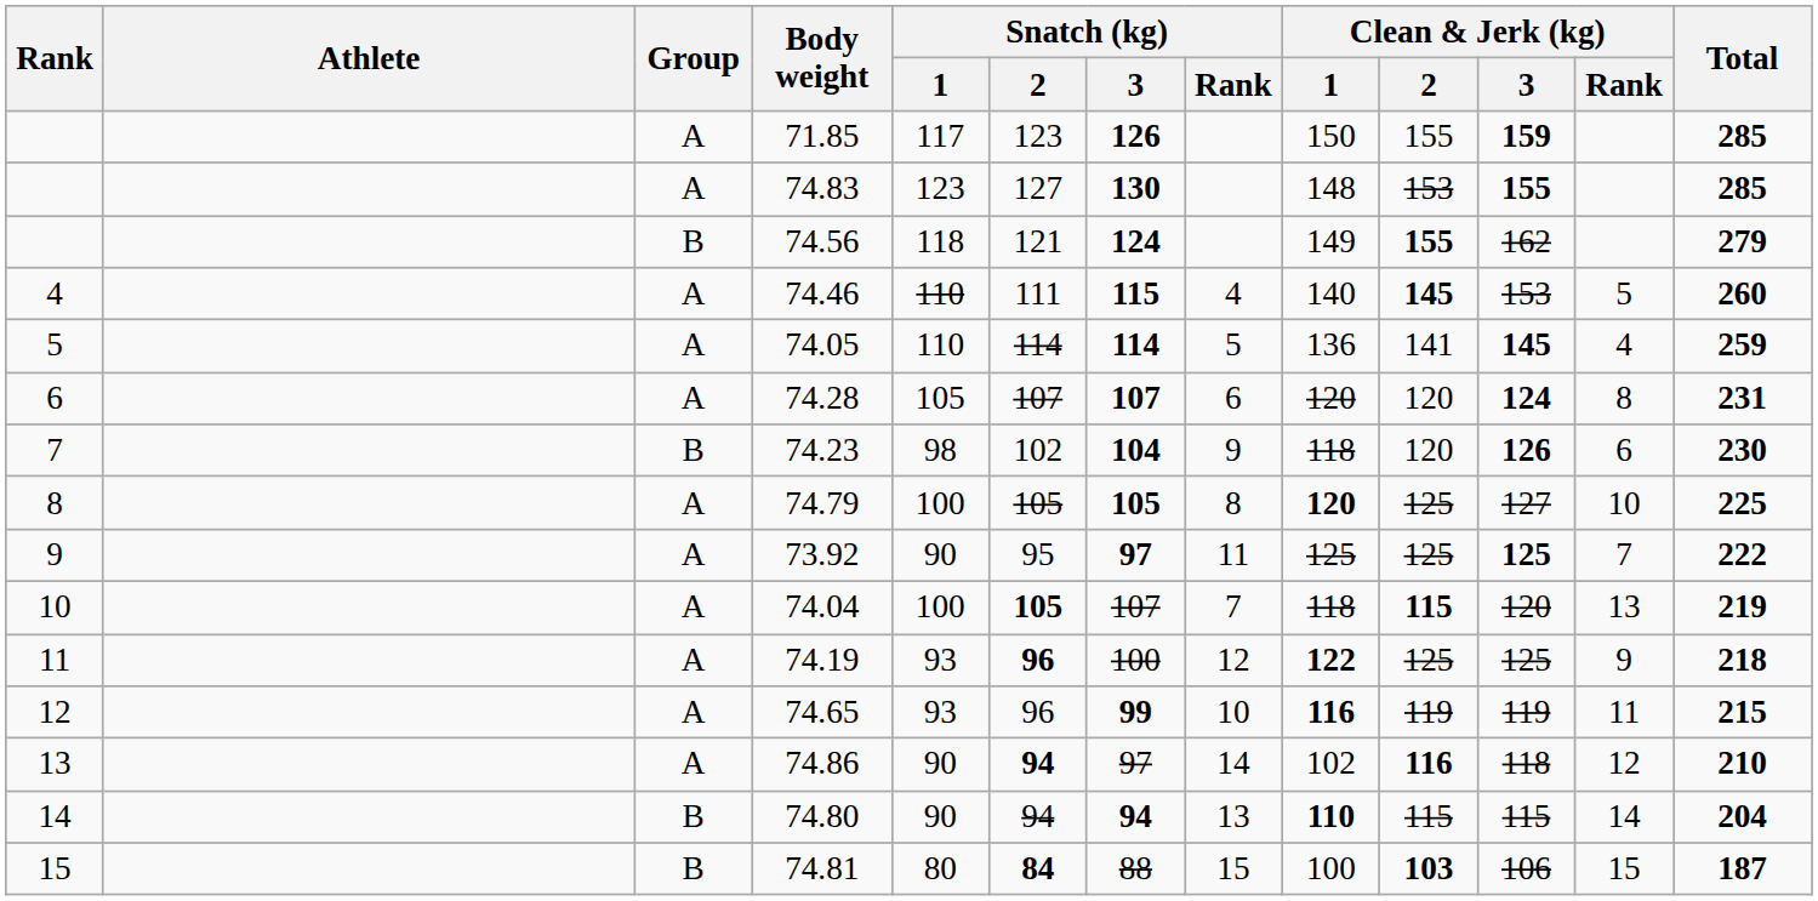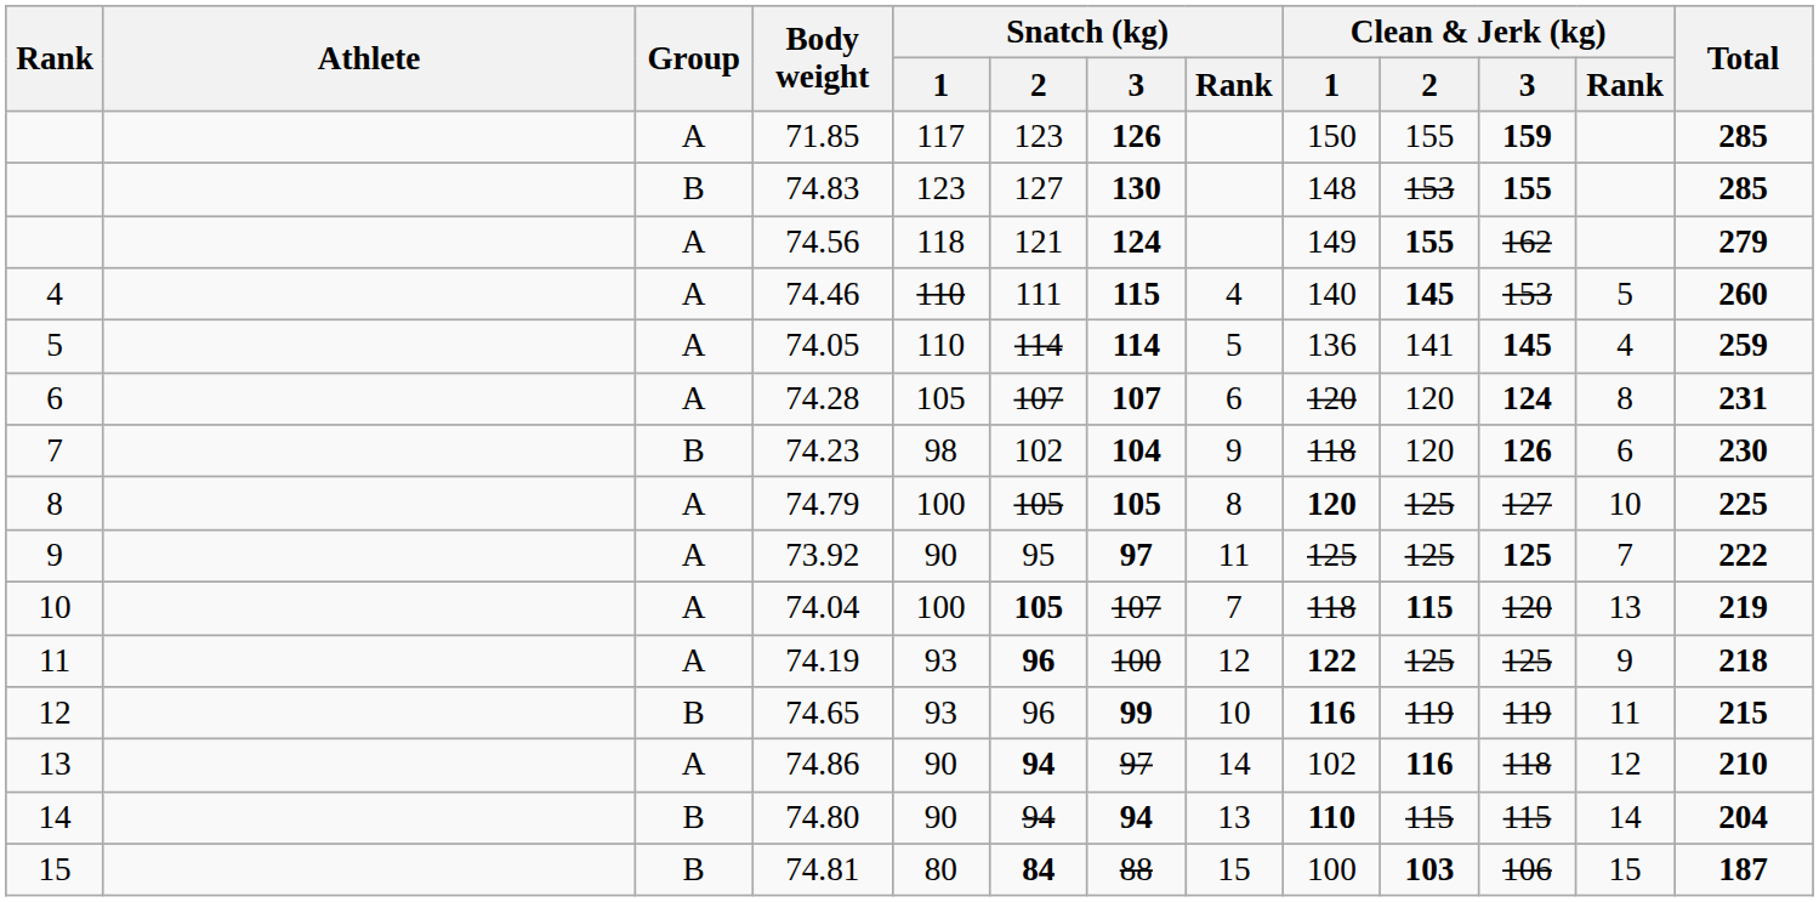74.83 | Group: A -> B
74.56 | Group: B -> A
74.65 | Group: A -> B
